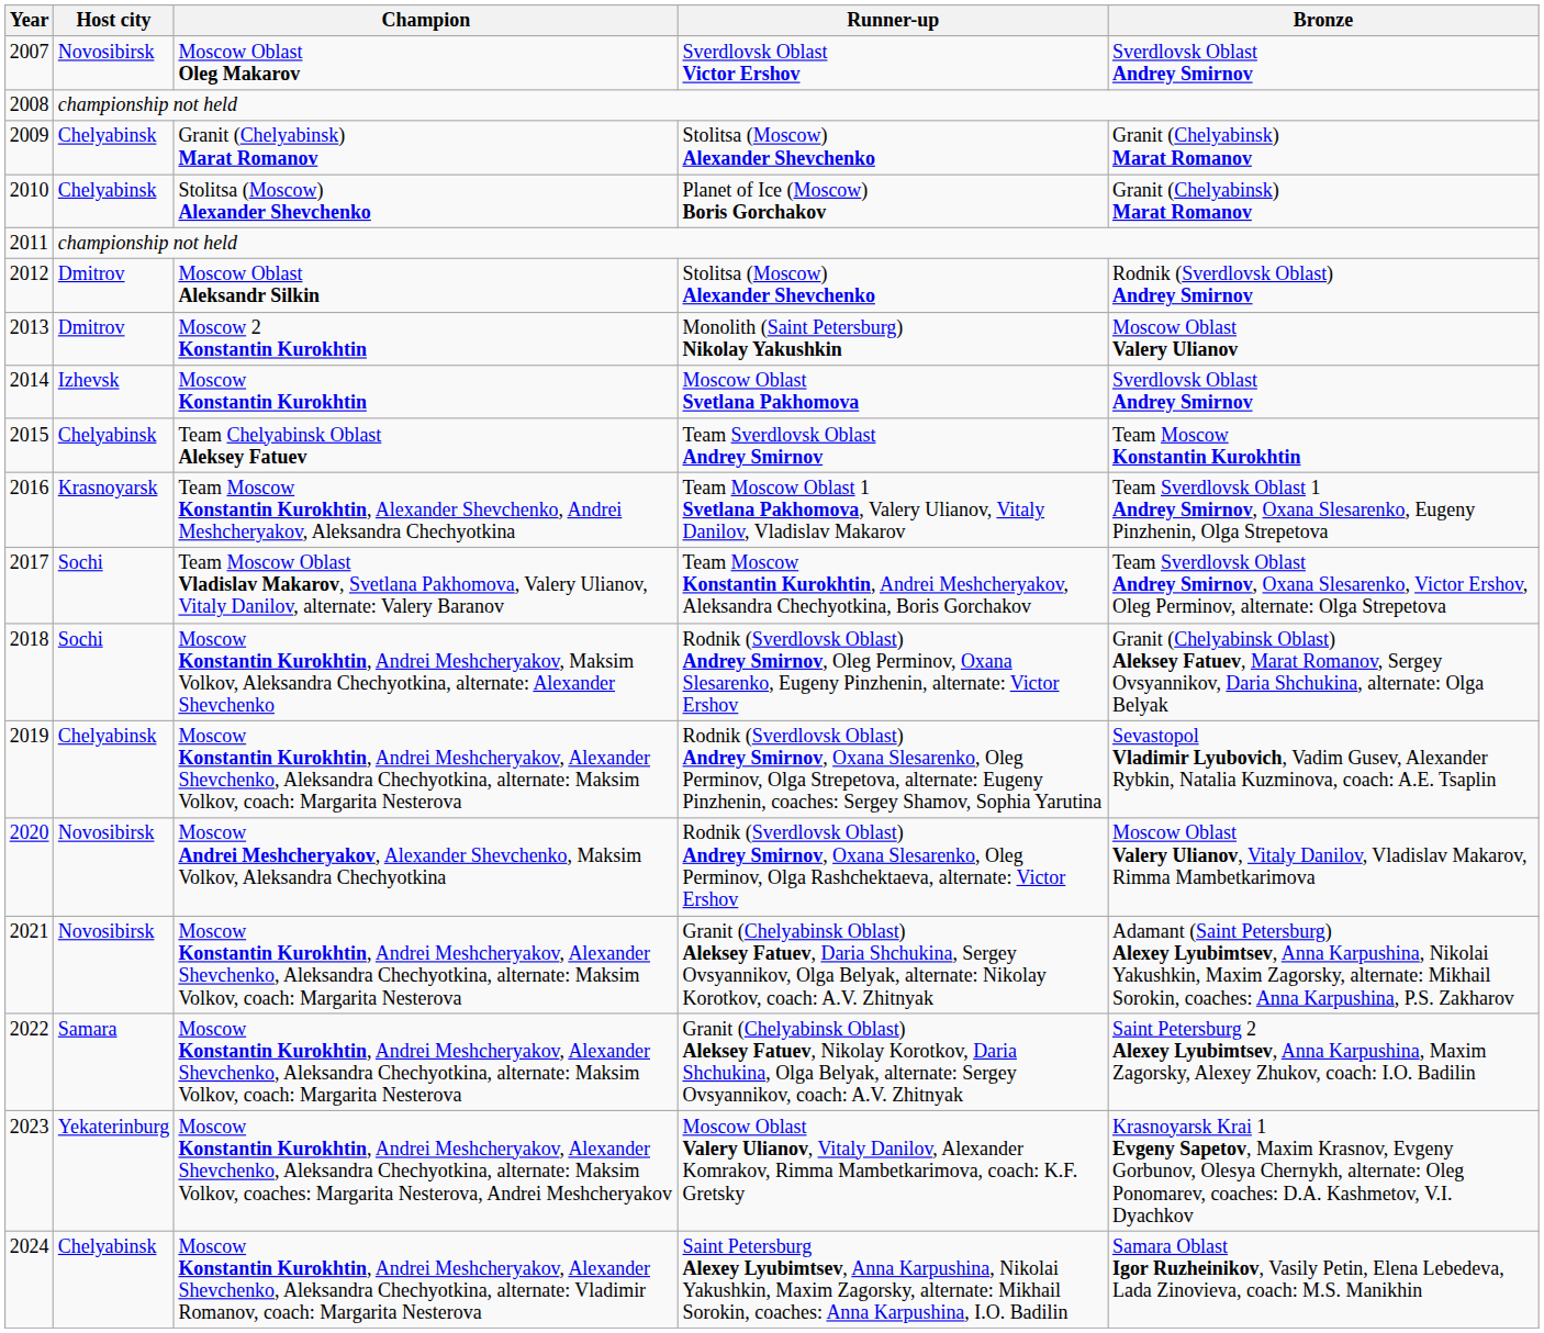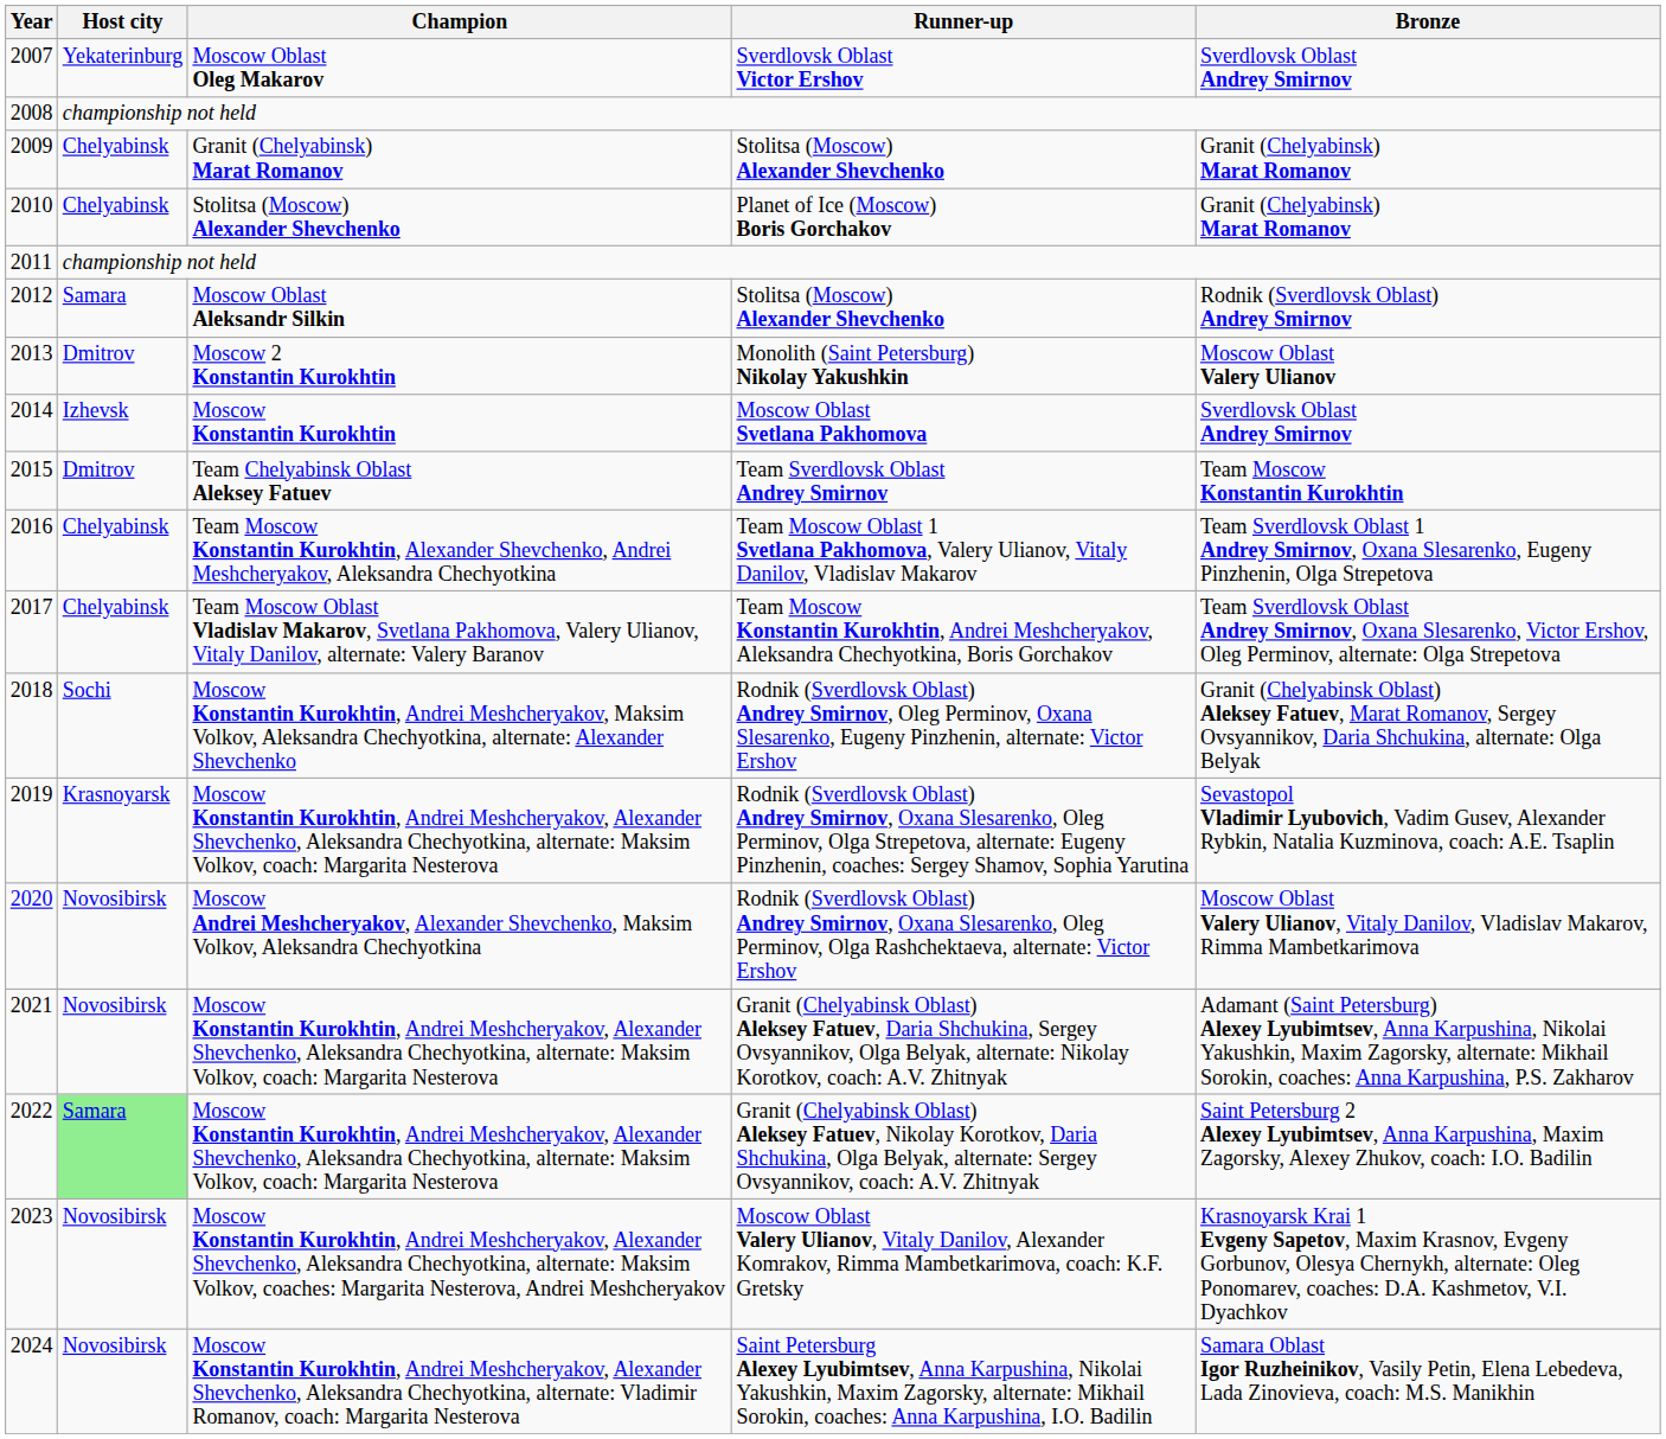2007 | Host city: Novosibirsk -> Yekaterinburg
2012 | Host city: Dmitrov -> Samara
2015 | Host city: Chelyabinsk -> Dmitrov
2016 | Host city: Krasnoyarsk -> Chelyabinsk
2017 | Host city: Sochi -> Chelyabinsk
2019 | Host city: Chelyabinsk -> Krasnoyarsk
2022 | Host city: no background -> lightgreen background
2023 | Host city: Yekaterinburg -> Novosibirsk
2024 | Host city: Chelyabinsk -> Novosibirsk
